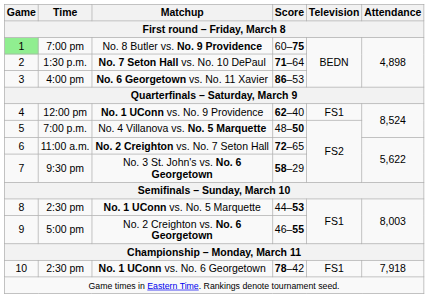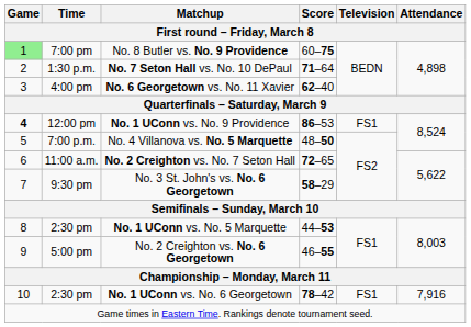No. 6 Georgetown vs. No. 11 Xavier | Score: 86–53 -> 62–40
No. 1 UConn vs. No. 9 Providence | Game: normal -> bold
No. 1 UConn vs. No. 9 Providence | Score: 62–40 -> 86–53
No. 1 UConn vs. No. 6 Georgetown | Attendance: 7,918 -> 7,916
